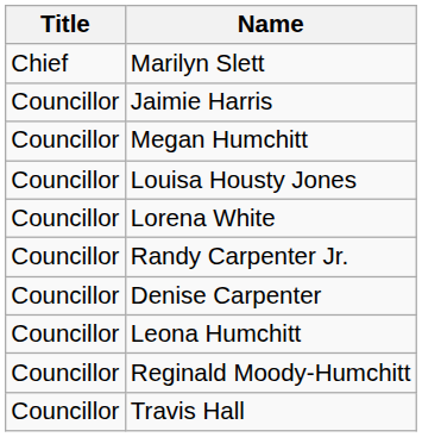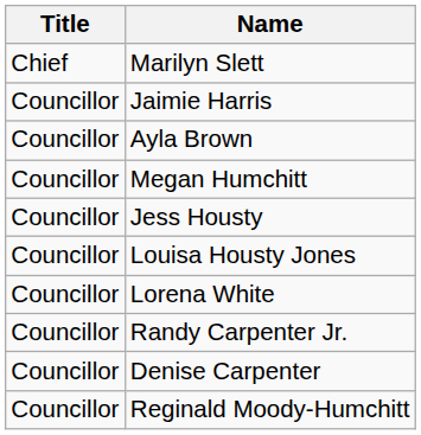+ row: Councillor | Ayla Brown
+ row: Councillor | Jess Housty
- row: Councillor | Leona Humchitt
- row: Councillor | Travis Hall
